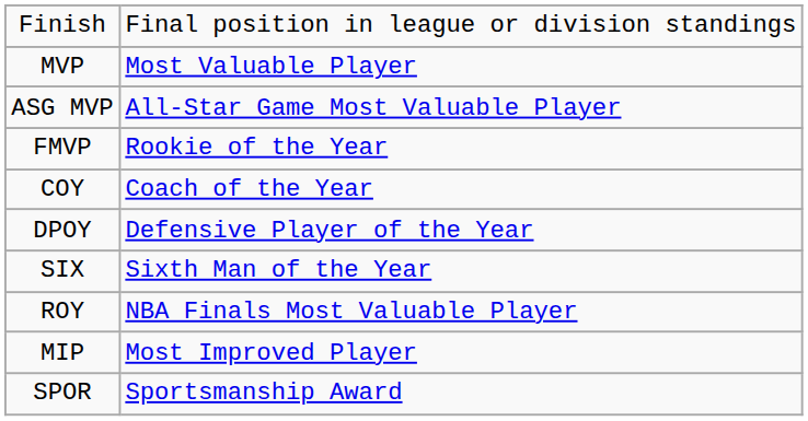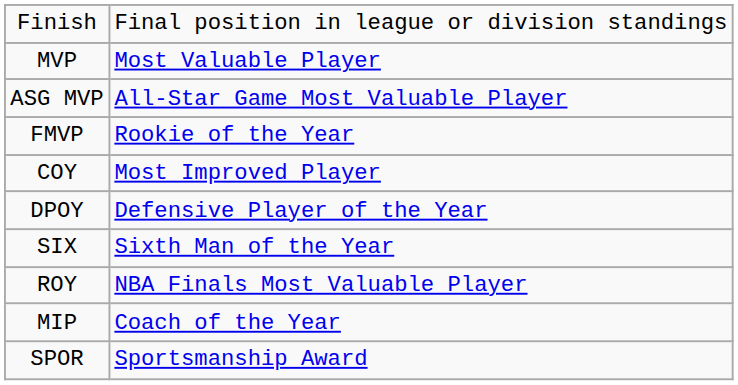COY | column 2: Coach of the Year -> Most Improved Player
MIP | column 2: Most Improved Player -> Coach of the Year
